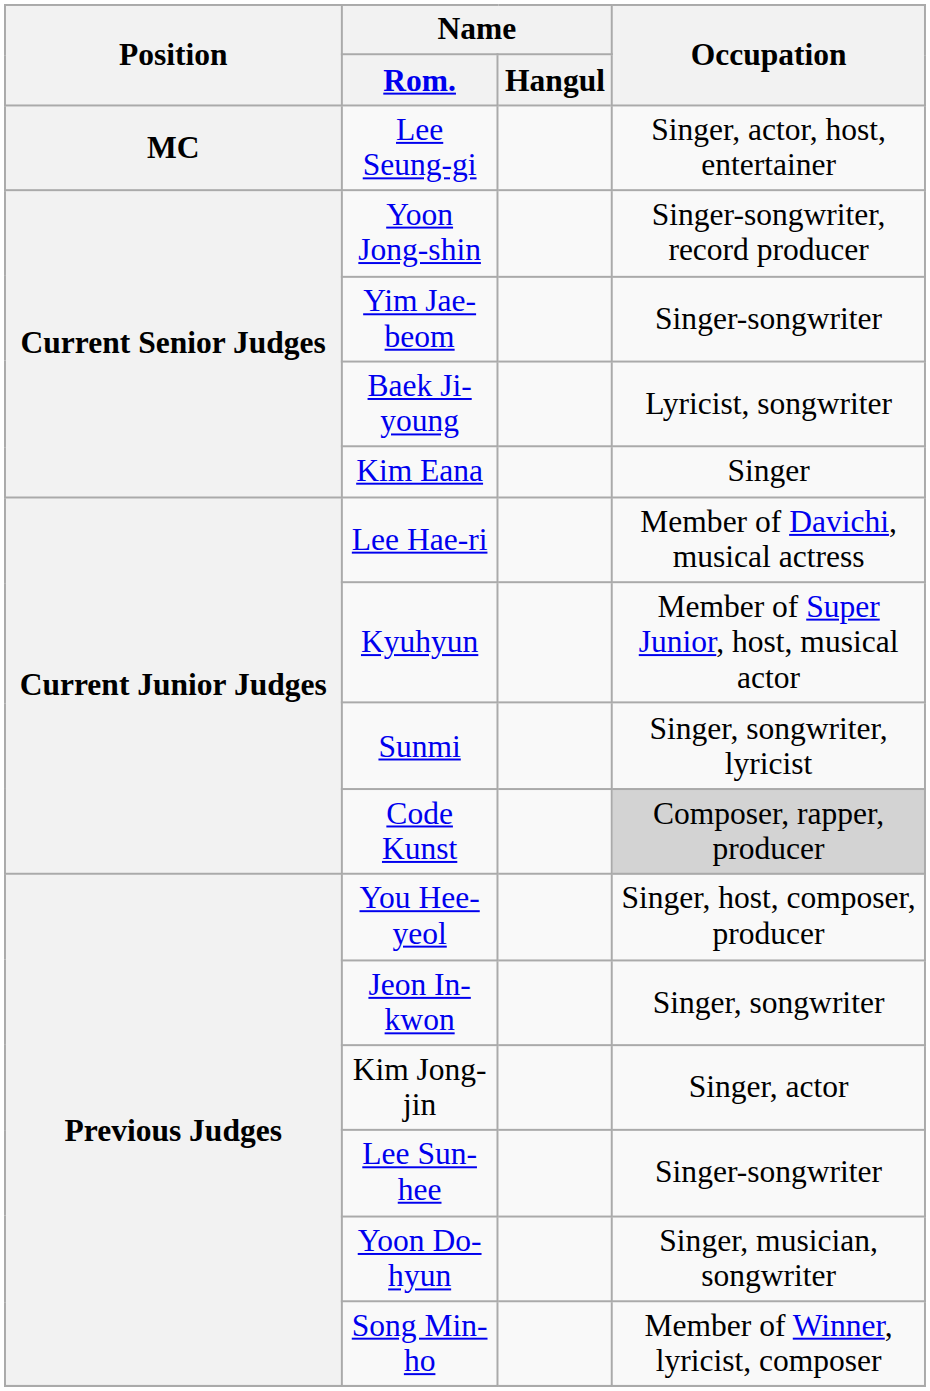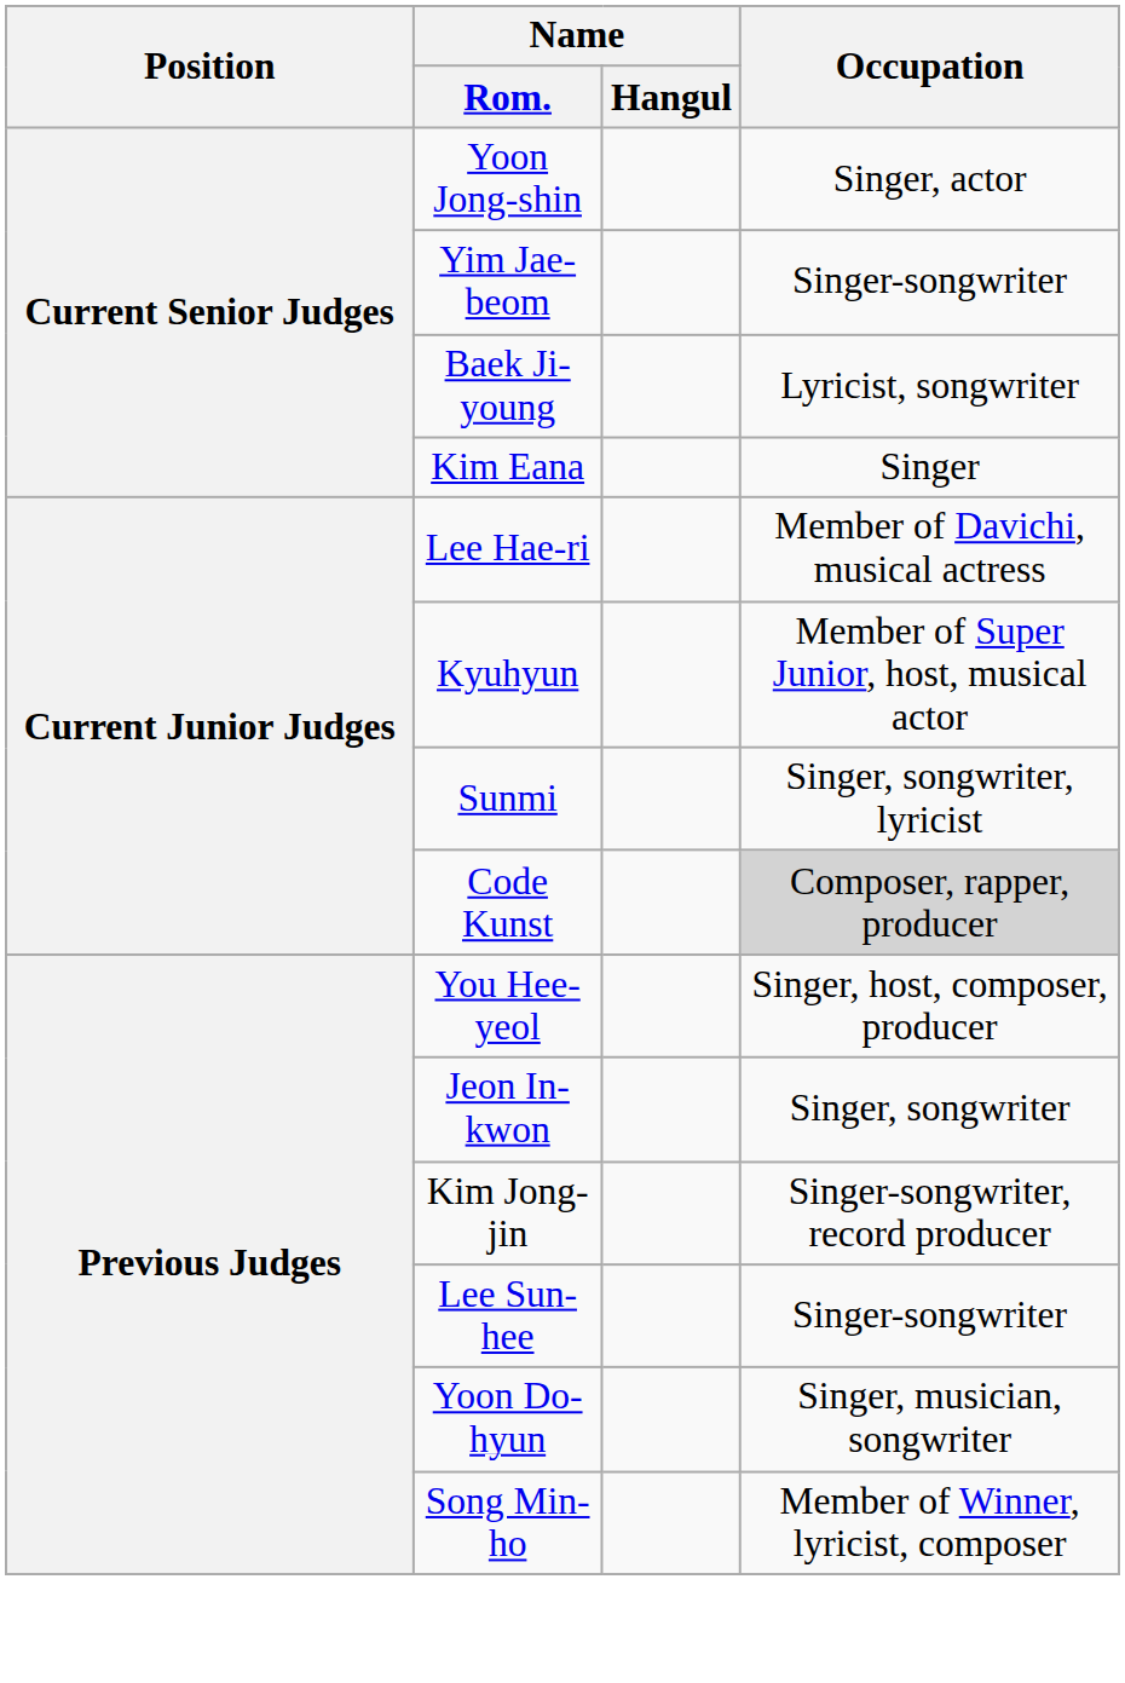- row: MC | Lee Seung-gi | Singer, actor, host, entertainer
Yoon Jong-shin | Occupation: Singer-songwriter, record producer -> Singer, actor
Kim Jong-jin | Occupation: Singer, actor -> Singer-songwriter, record producer
